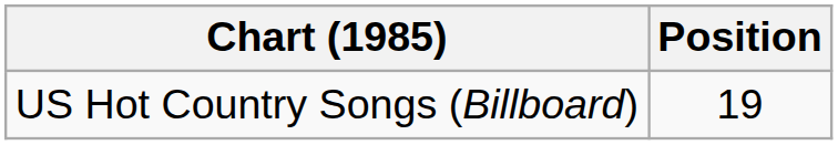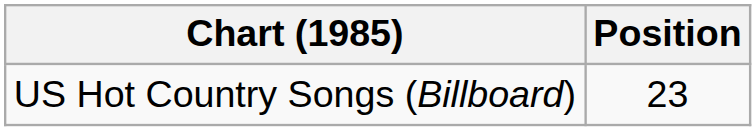US Hot Country Songs (Billboard) | Position: 19 -> 23
